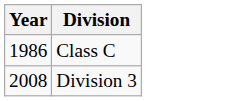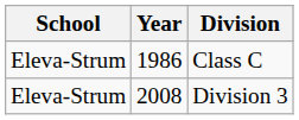+ column: School | Eleva-Strum | Eleva-Strum
